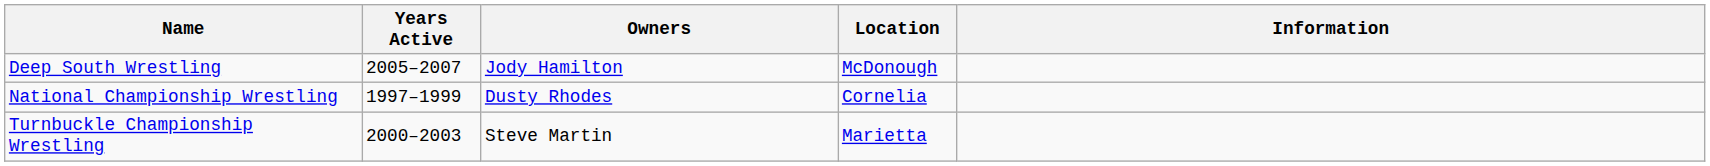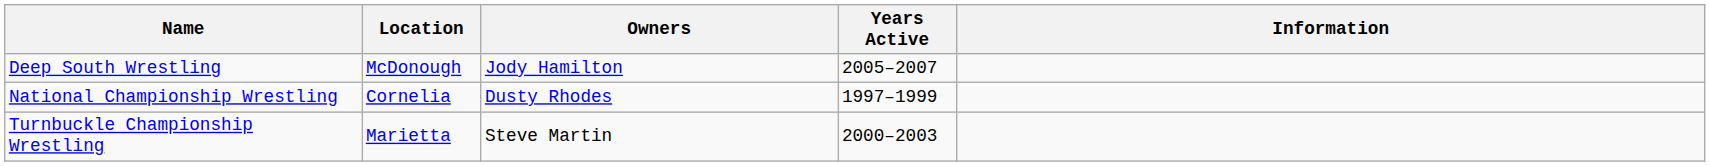columns swapped: Location <-> Years Active
